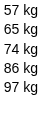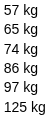+ row: 125 kg
